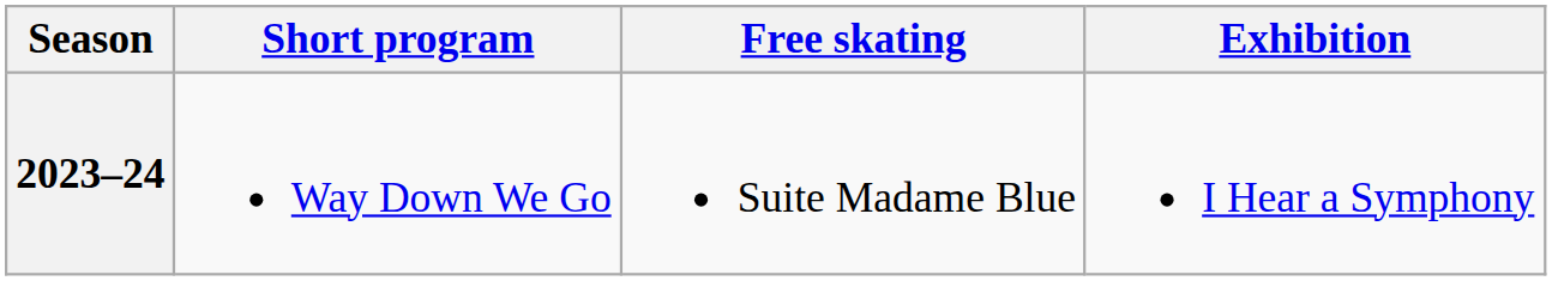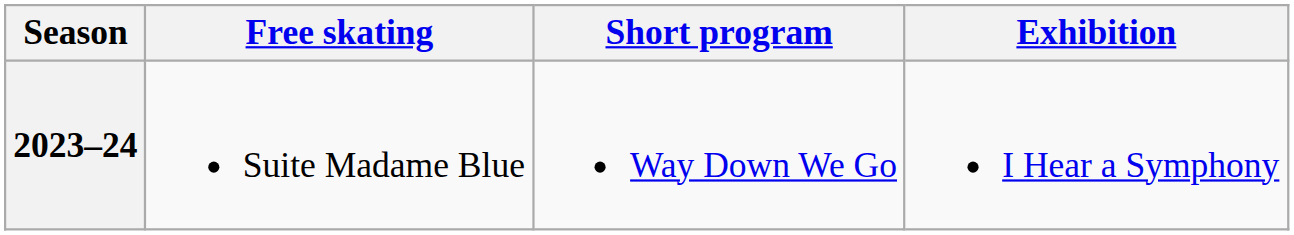columns swapped: Short program <-> Free skating
